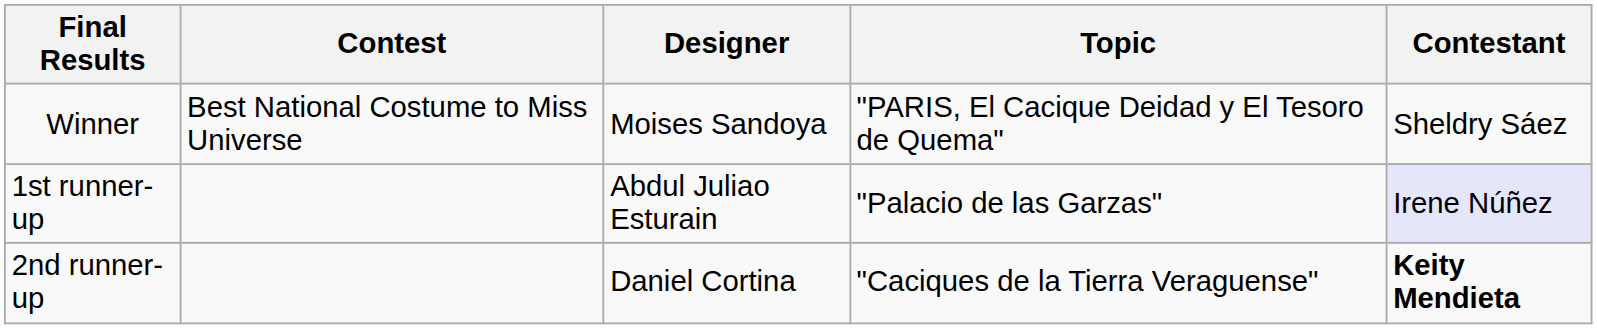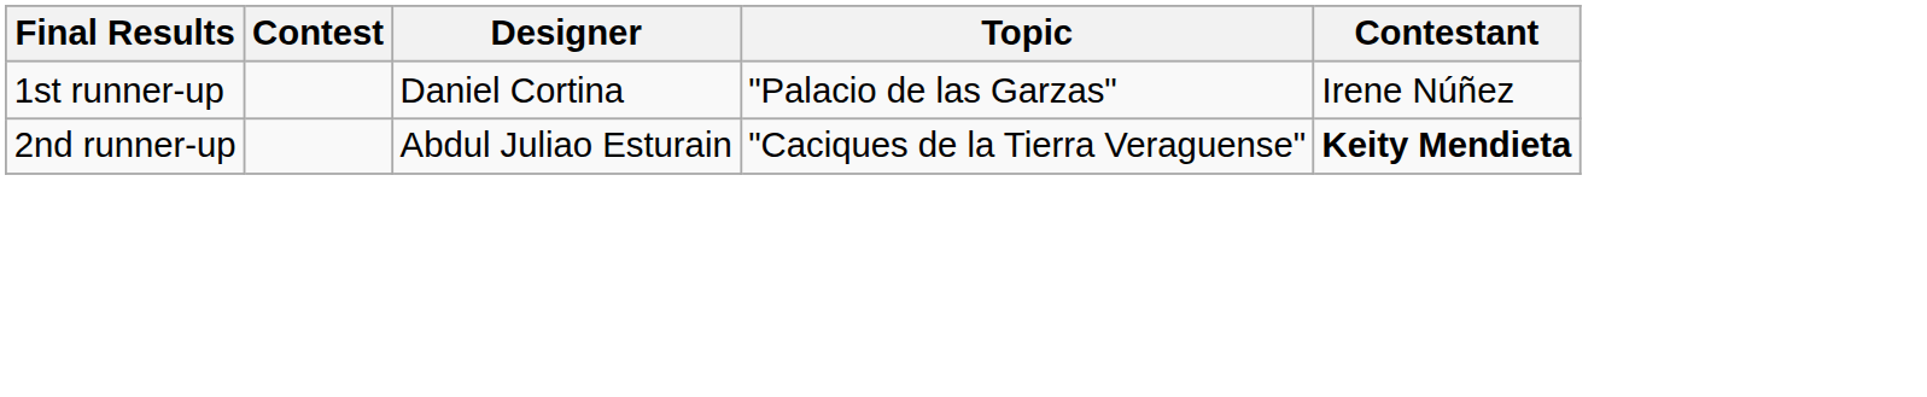- row: Winner | Best National Costume to Miss Universe | Moises Sandoya | "PARIS, El Cacique Deidad y El Tesoro de Quema" | Sheldry Sáez
1st runner-up | Designer: Abdul Juliao Esturain -> Daniel Cortina
1st runner-up | Contestant: lavender background -> no background
2nd runner-up | Designer: Daniel Cortina -> Abdul Juliao Esturain
